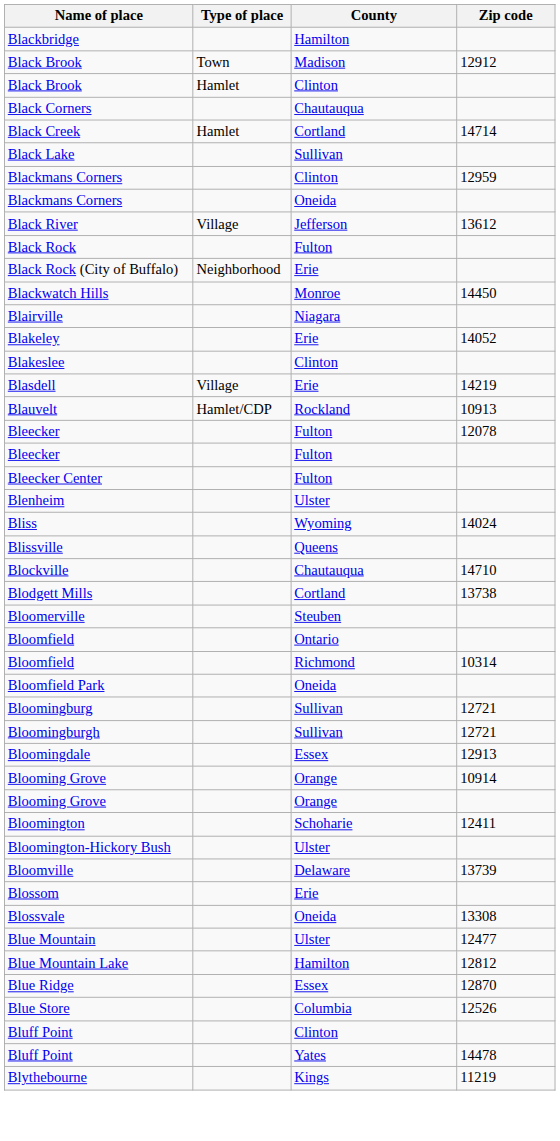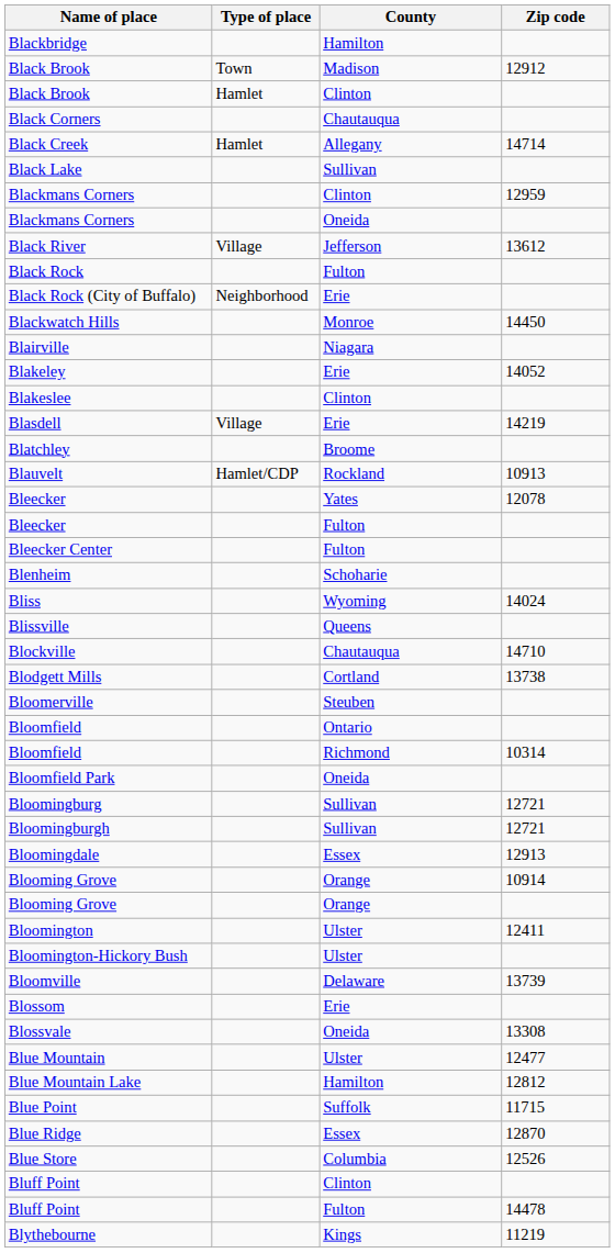Black Creek | County: Cortland -> Allegany
+ row: Blatchley | Broome
Bleecker / 12078 | County: Fulton -> Yates
Blenheim | County: Ulster -> Schoharie
Bloomington | County: Schoharie -> Ulster
+ row: Blue Point | Suffolk | 11715
Bluff Point / 14478 | County: Yates -> Fulton
